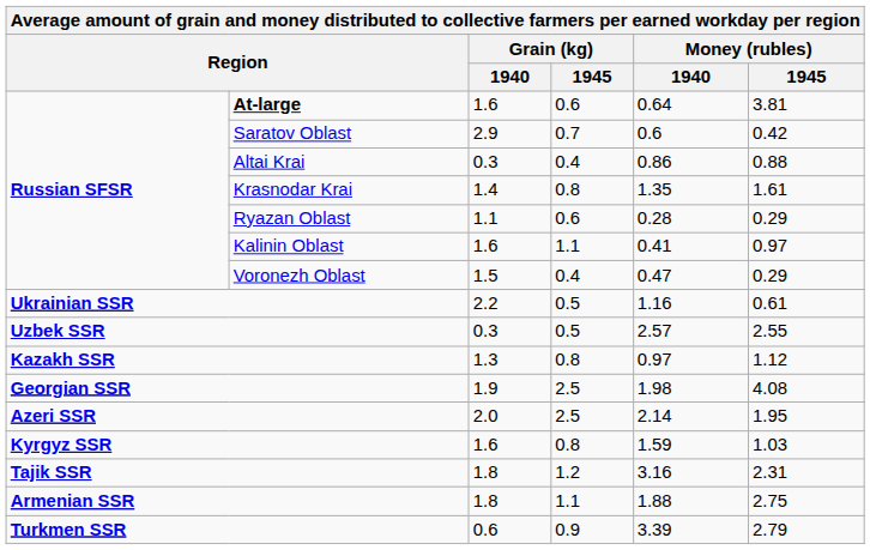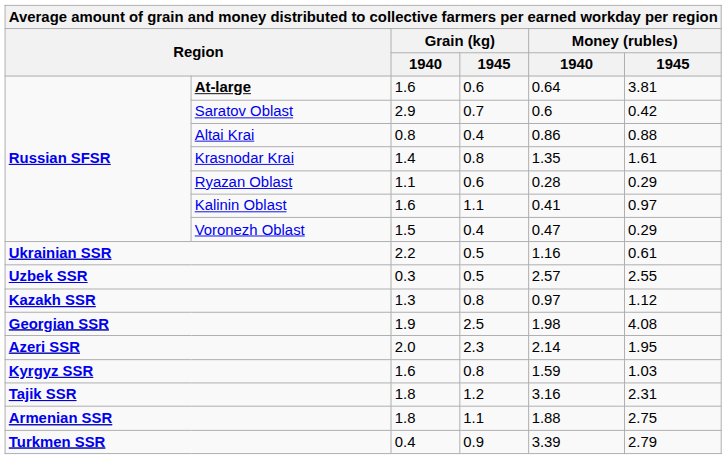Altai Krai | Grain (kg) / 1940: 0.3 -> 0.8
Azeri SSR | Grain (kg) / 1945: 2.5 -> 2.3
Turkmen SSR | Grain (kg) / 1940: 0.6 -> 0.4
